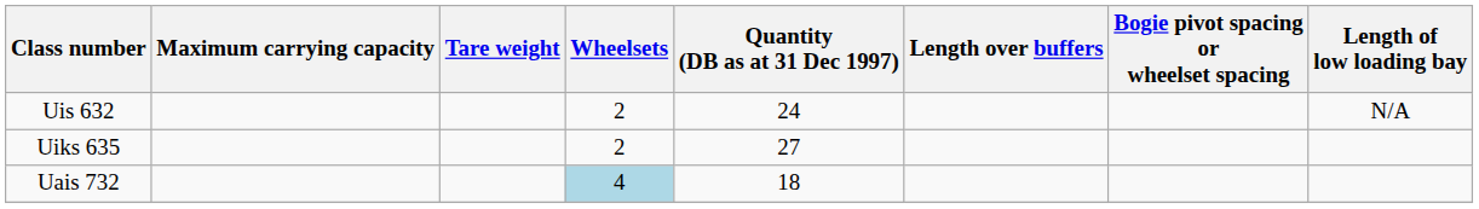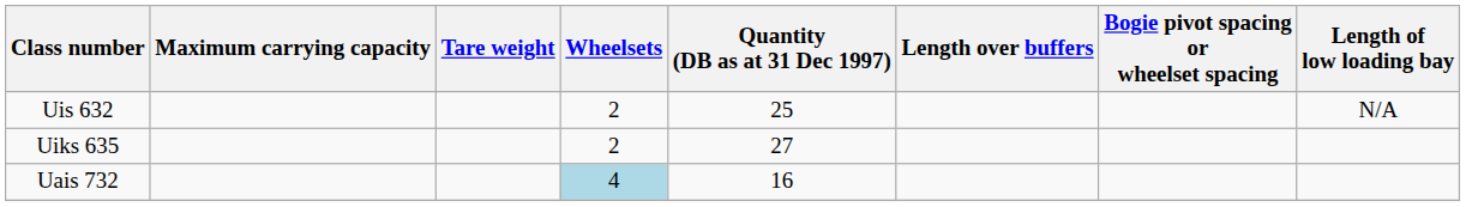Uis 632 | Quantity (DB as at 31 Dec 1997): 24 -> 25
Uais 732 | Quantity (DB as at 31 Dec 1997): 18 -> 16
